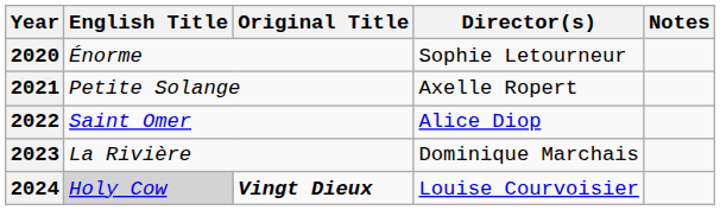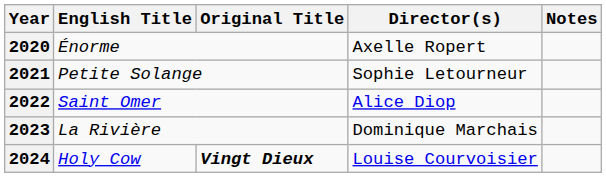2020 | Director(s): Sophie Letourneur -> Axelle Ropert
2021 | Director(s): Axelle Ropert -> Sophie Letourneur
2024 | English Title: lightgrey background -> no background
